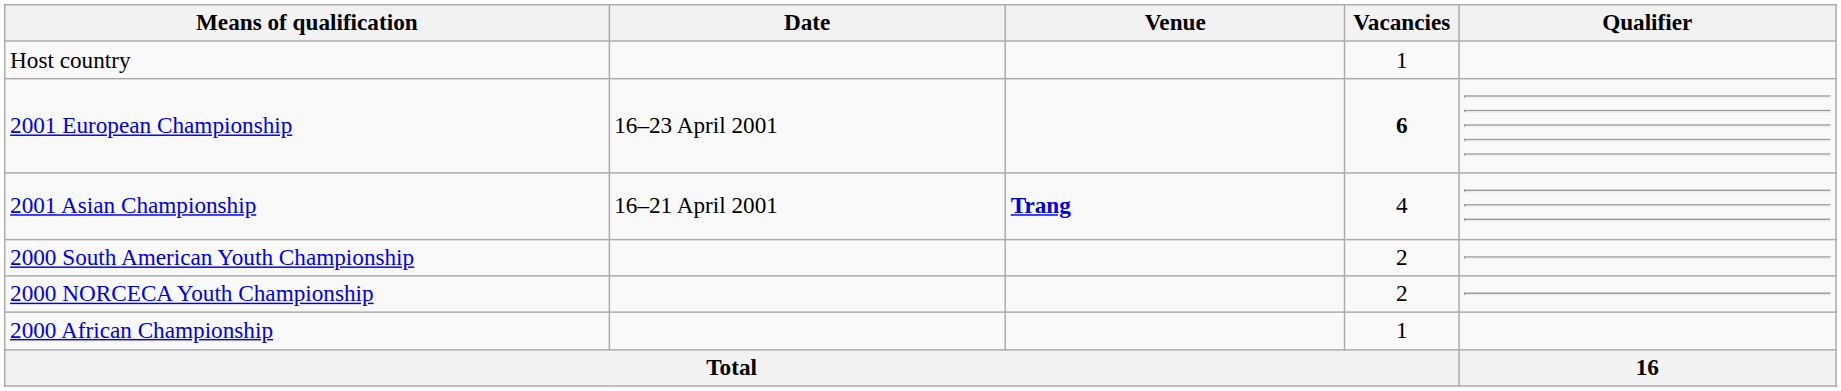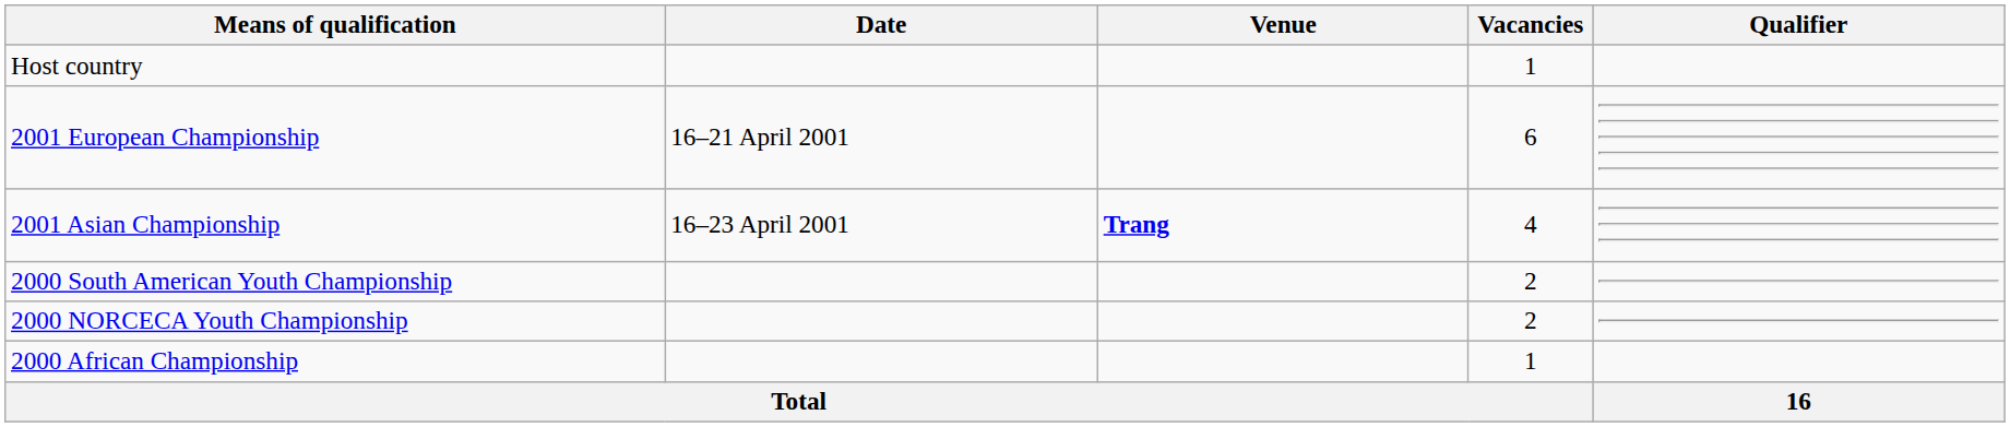2001 European Championship | Date: 16–23 April 2001 -> 16–21 April 2001
2001 European Championship | Vacancies: bold -> normal
2001 Asian Championship | Date: 16–21 April 2001 -> 16–23 April 2001
